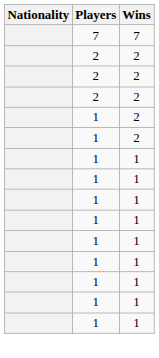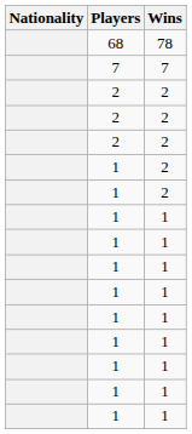+ row: 68 | 78
